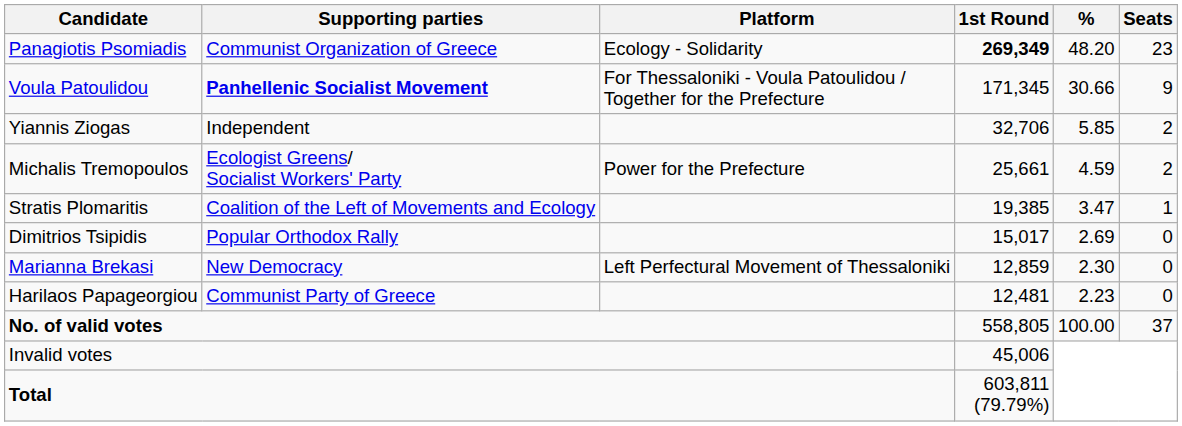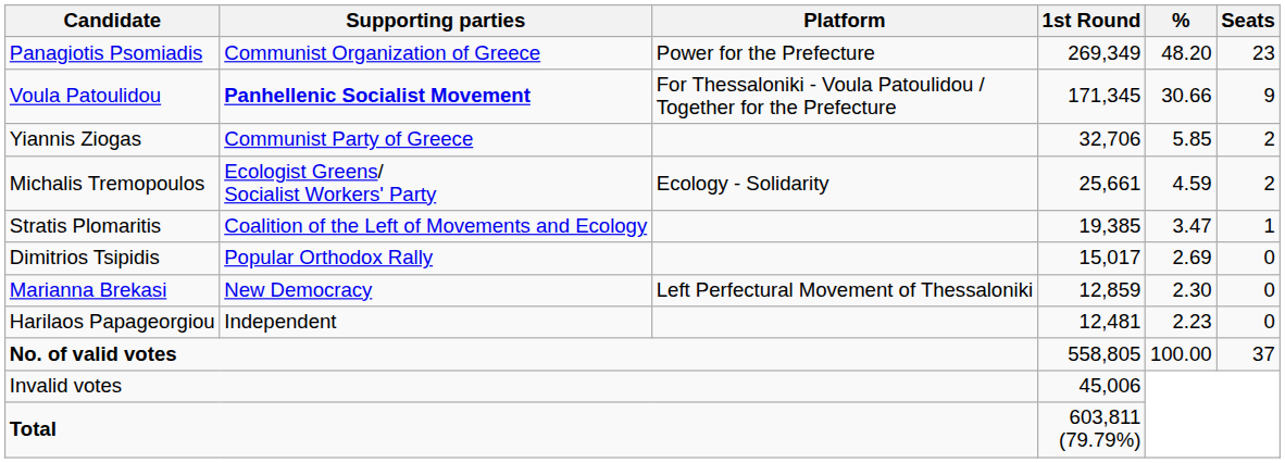Panagiotis Psomiadis | Platform: Ecology - Solidarity -> Power for the Prefecture
Panagiotis Psomiadis | 1st Round: bold -> normal
Yiannis Ziogas | Supporting parties: Independent -> Communist Party of Greece
Michalis Tremopoulos | Platform: Power for the Prefecture -> Ecology - Solidarity
Harilaos Papageorgiou | Supporting parties: Communist Party of Greece -> Independent
